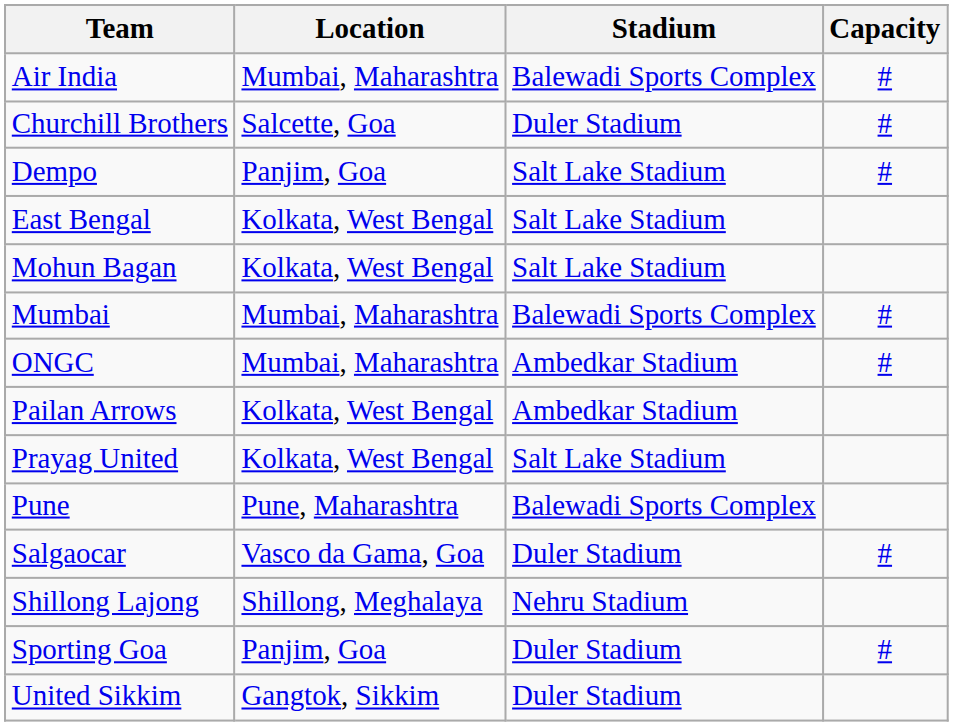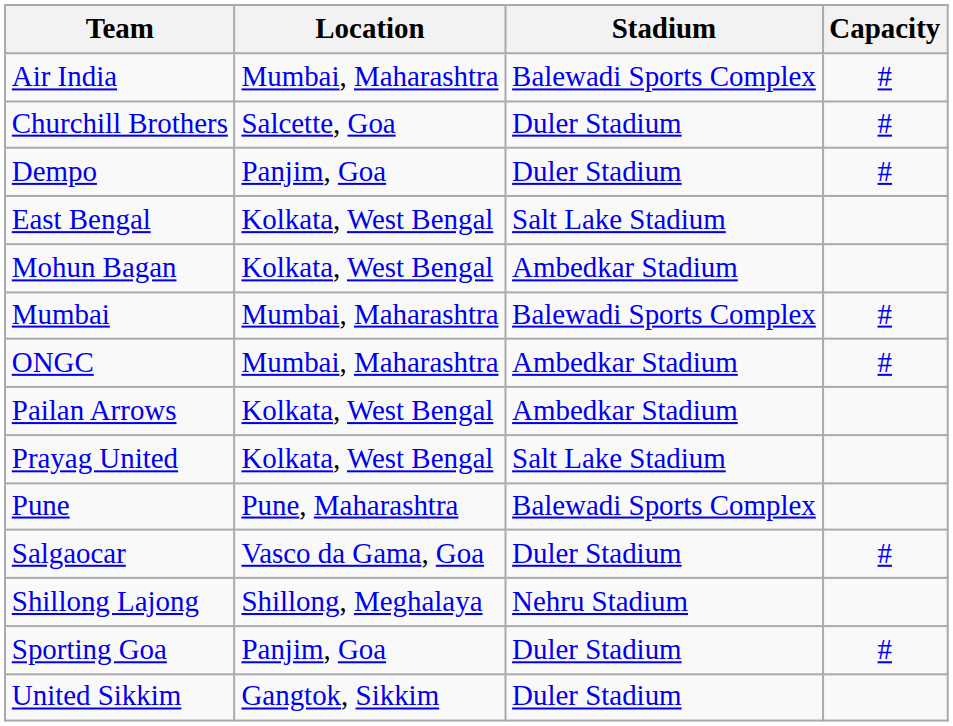Dempo | Stadium: Salt Lake Stadium -> Duler Stadium
Mohun Bagan | Stadium: Salt Lake Stadium -> Ambedkar Stadium
